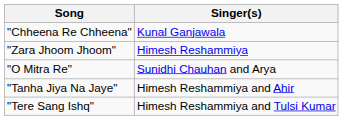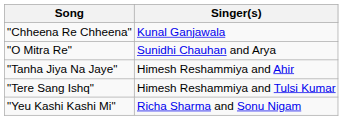- row: "Zara Jhoom Jhoom" | Himesh Reshammiya
+ row: "Yeu Kashi Kashi Mi" | Richa Sharma and Sonu Nigam
